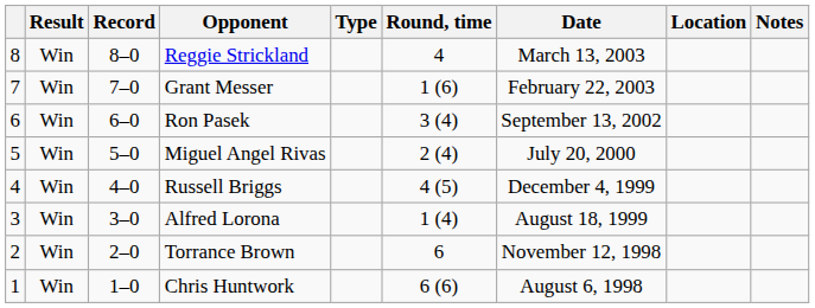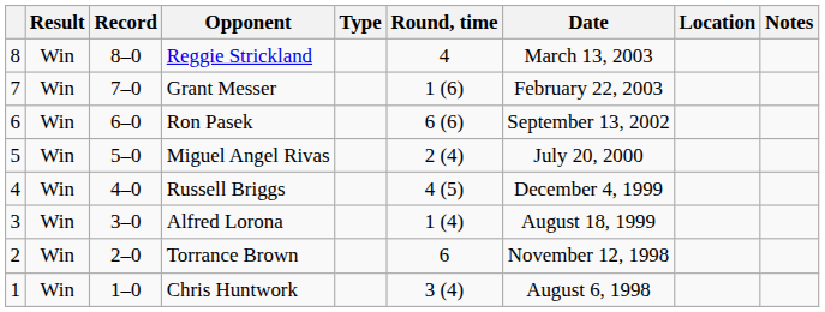Ron Pasek | Round, time: 3 (4) -> 6 (6)
Chris Huntwork | Round, time: 6 (6) -> 3 (4)
